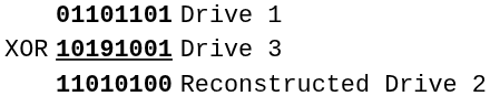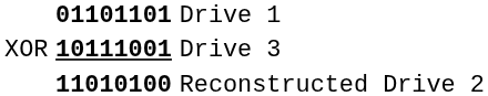XOR | column 2: 10191001 -> 10111001
